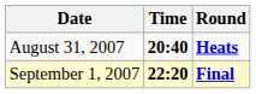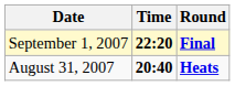rows swapped: August 31, 2007 <-> September 1, 2007
